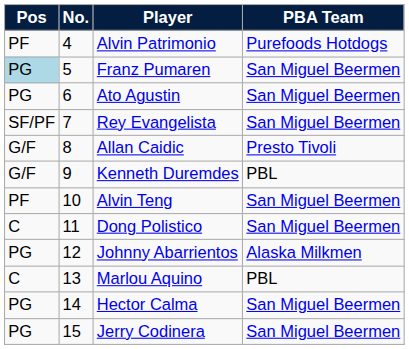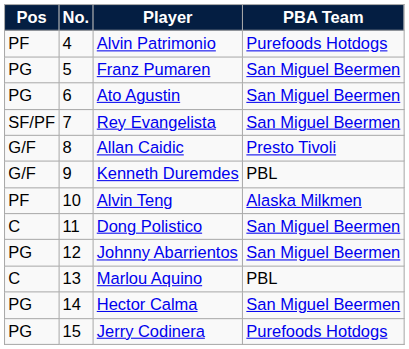Franz Pumaren | Pos: lightblue background -> no background
Alvin Teng | PBA Team: San Miguel Beermen -> Alaska Milkmen
Johnny Abarrientos | PBA Team: Alaska Milkmen -> San Miguel Beermen
Jerry Codinera | PBA Team: San Miguel Beermen -> Purefoods Hotdogs
